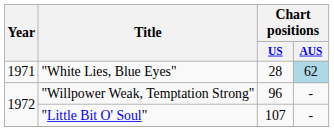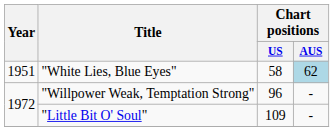"White Lies, Blue Eyes" | Year: 1971 -> 1951
"White Lies, Blue Eyes" | Chart positions / US: 28 -> 58
"Little Bit O' Soul" | Chart positions / US: 107 -> 109
